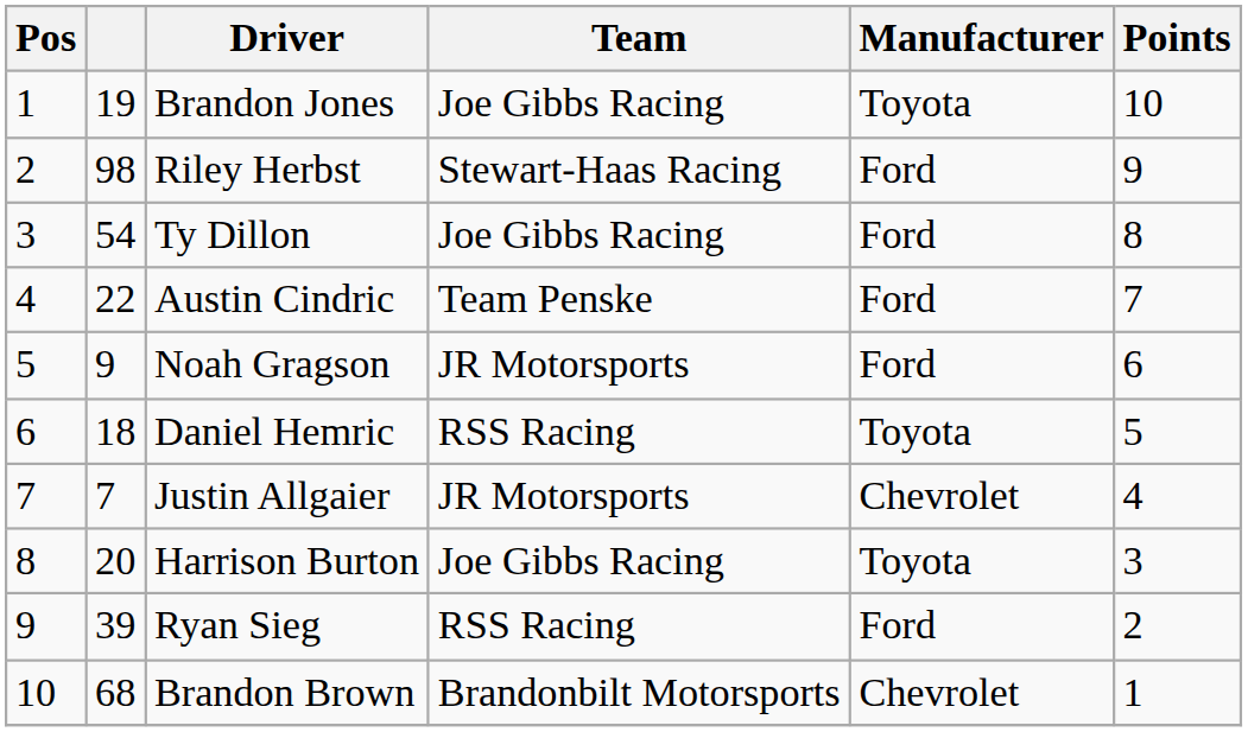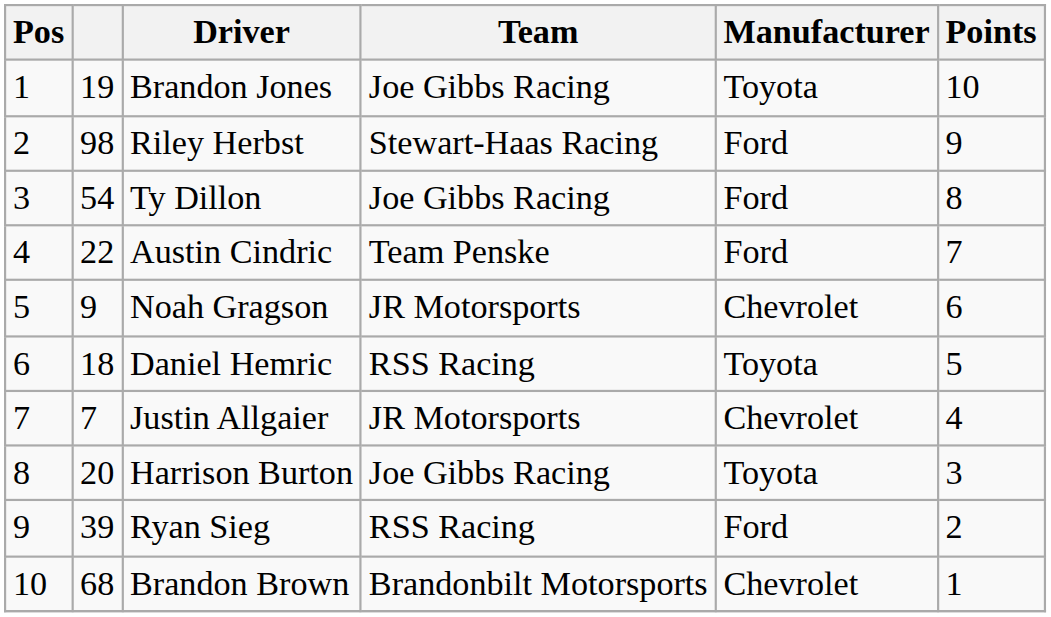Noah Gragson | Manufacturer: Ford -> Chevrolet
